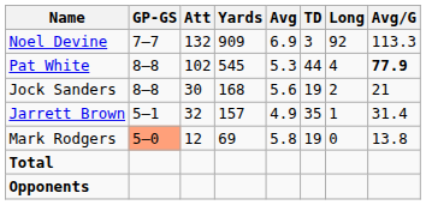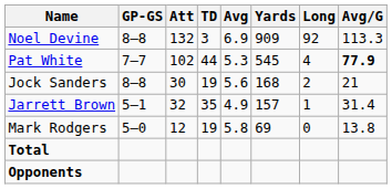columns swapped: Yards <-> TD
Noel Devine | GP-GS: 7–7 -> 8–8
Pat White | GP-GS: 8–8 -> 7–7
Mark Rodgers | GP-GS: lightsalmon background -> no background
